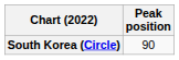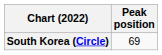South Korea (Circle) | Peak position: 90 -> 69
